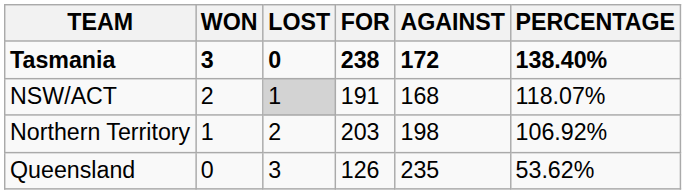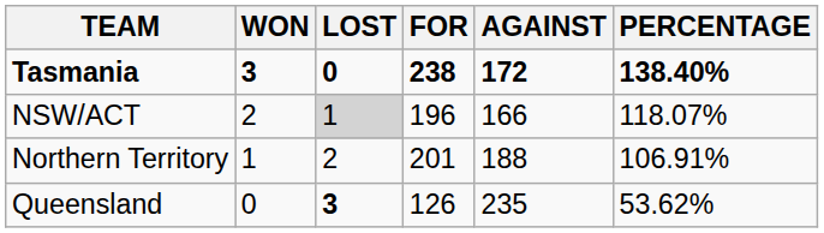NSW/ACT | FOR: 191 -> 196
NSW/ACT | AGAINST: 168 -> 166
Northern Territory | FOR: 203 -> 201
Northern Territory | AGAINST: 198 -> 188
Northern Territory | PERCENTAGE: 106.92% -> 106.91%
Queensland | LOST: normal -> bold
